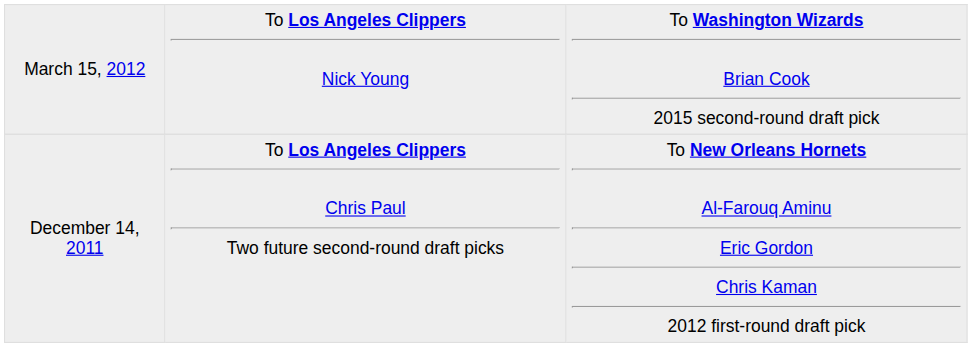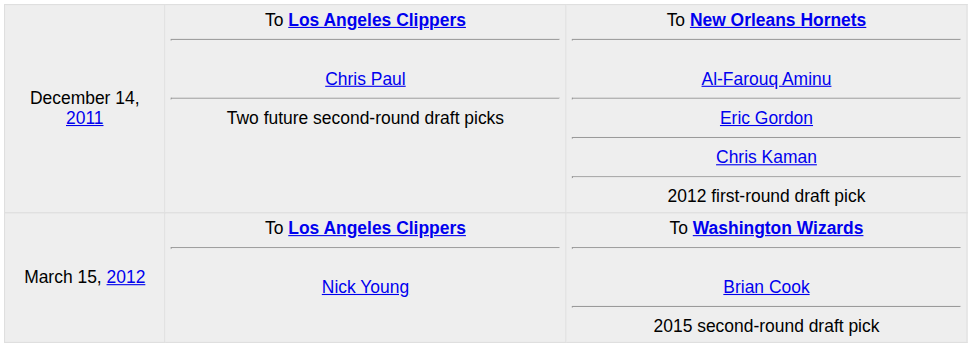rows swapped: December 14, 2011 <-> March 15, 2012
